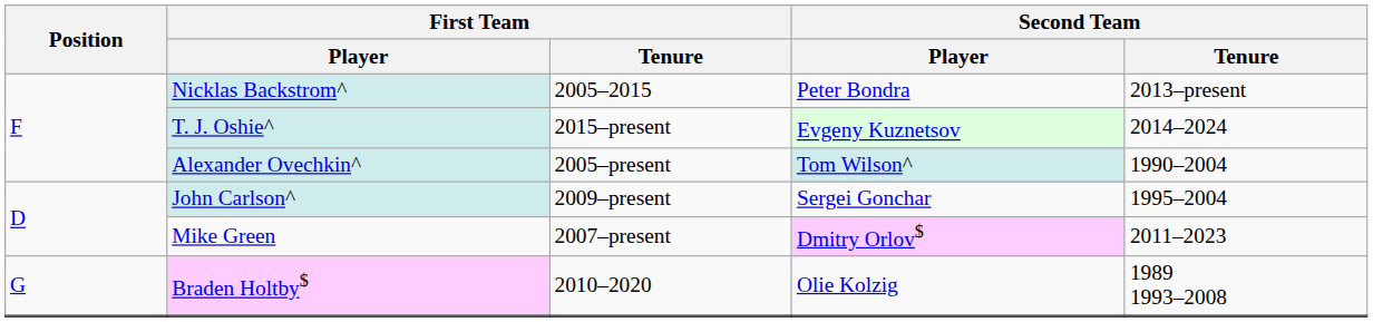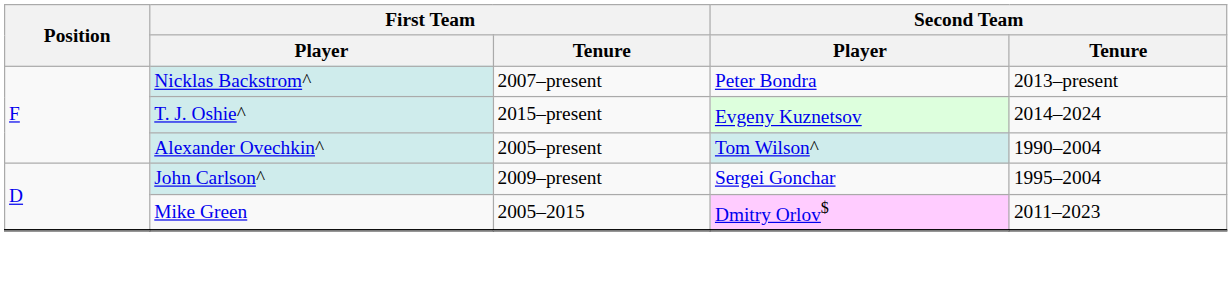Nicklas Backstrom^ | First Team / Tenure: 2005–2015 -> 2007–present
Mike Green | First Team / Tenure: 2007–present -> 2005–2015
- row: G | Braden Holtby$ | 2010–2020 | Olie Kolzig | 1989 1993–2008
